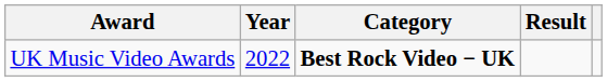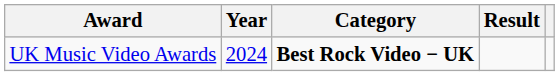UK Music Video Awards | Year: 2022 -> 2024
